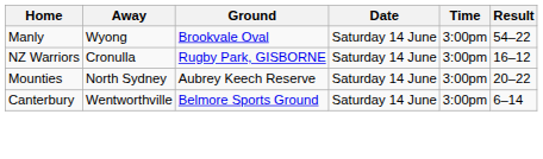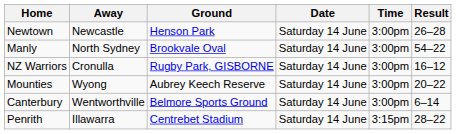+ row: Newtown | Newcastle | Henson Park | Saturday 14 June | 3:00pm | 26–28
Manly | Away: Wyong -> North Sydney
Mounties | Away: North Sydney -> Wyong
+ row: Penrith | Illawarra | Centrebet Stadium | Saturday 14 June | 3:15pm | 28–22
